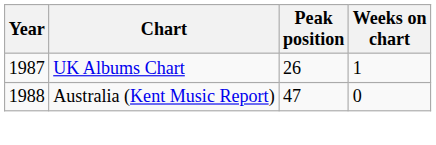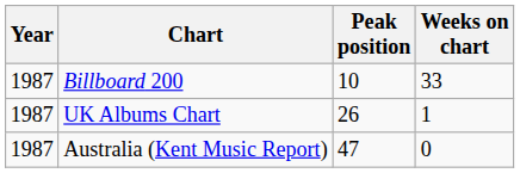+ row: 1987 | Billboard 200 | 10 | 33
Australia (Kent Music Report) | Year: 1988 -> 1987
